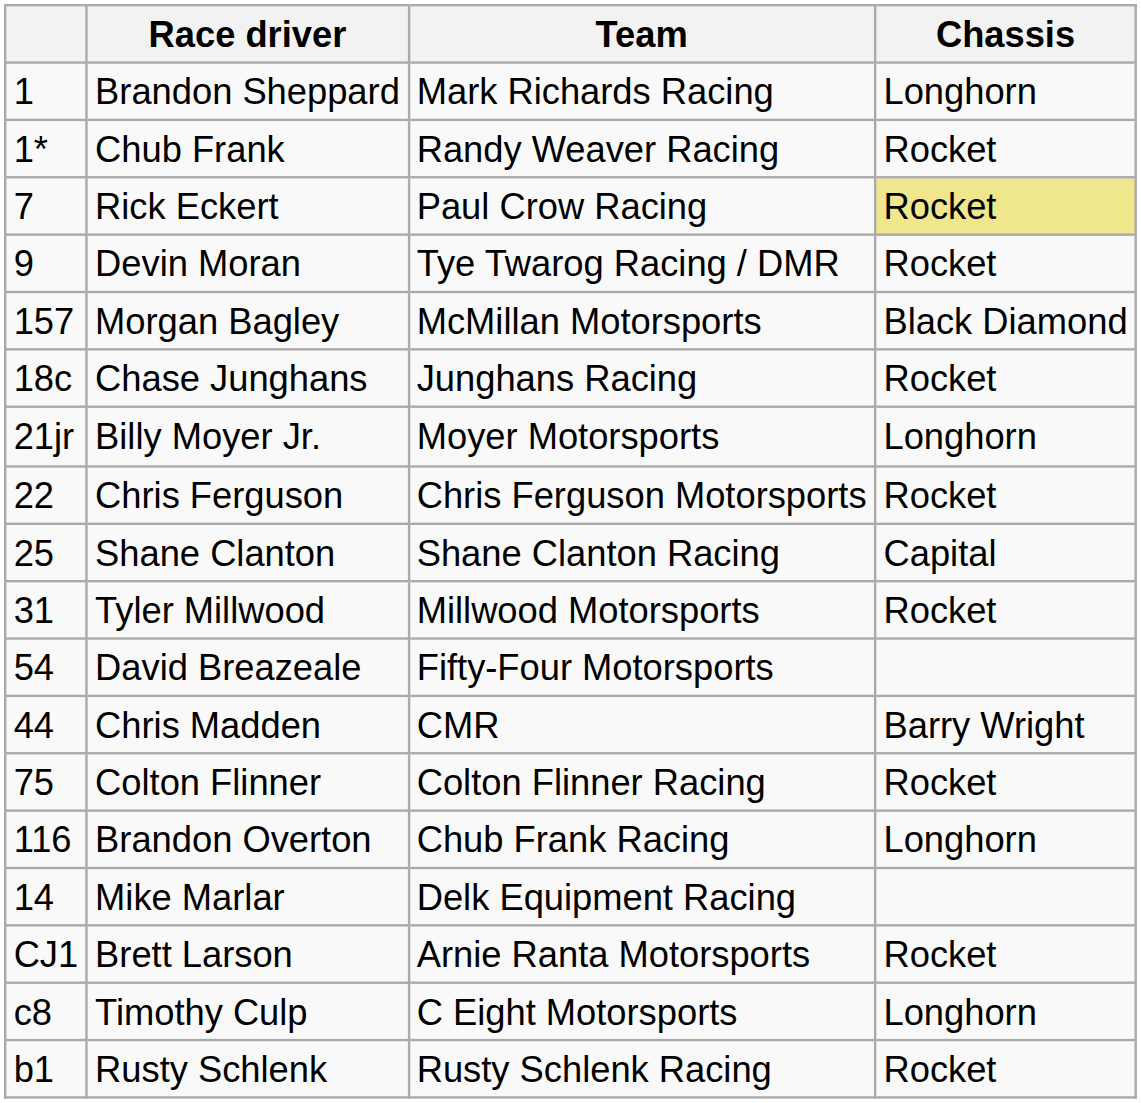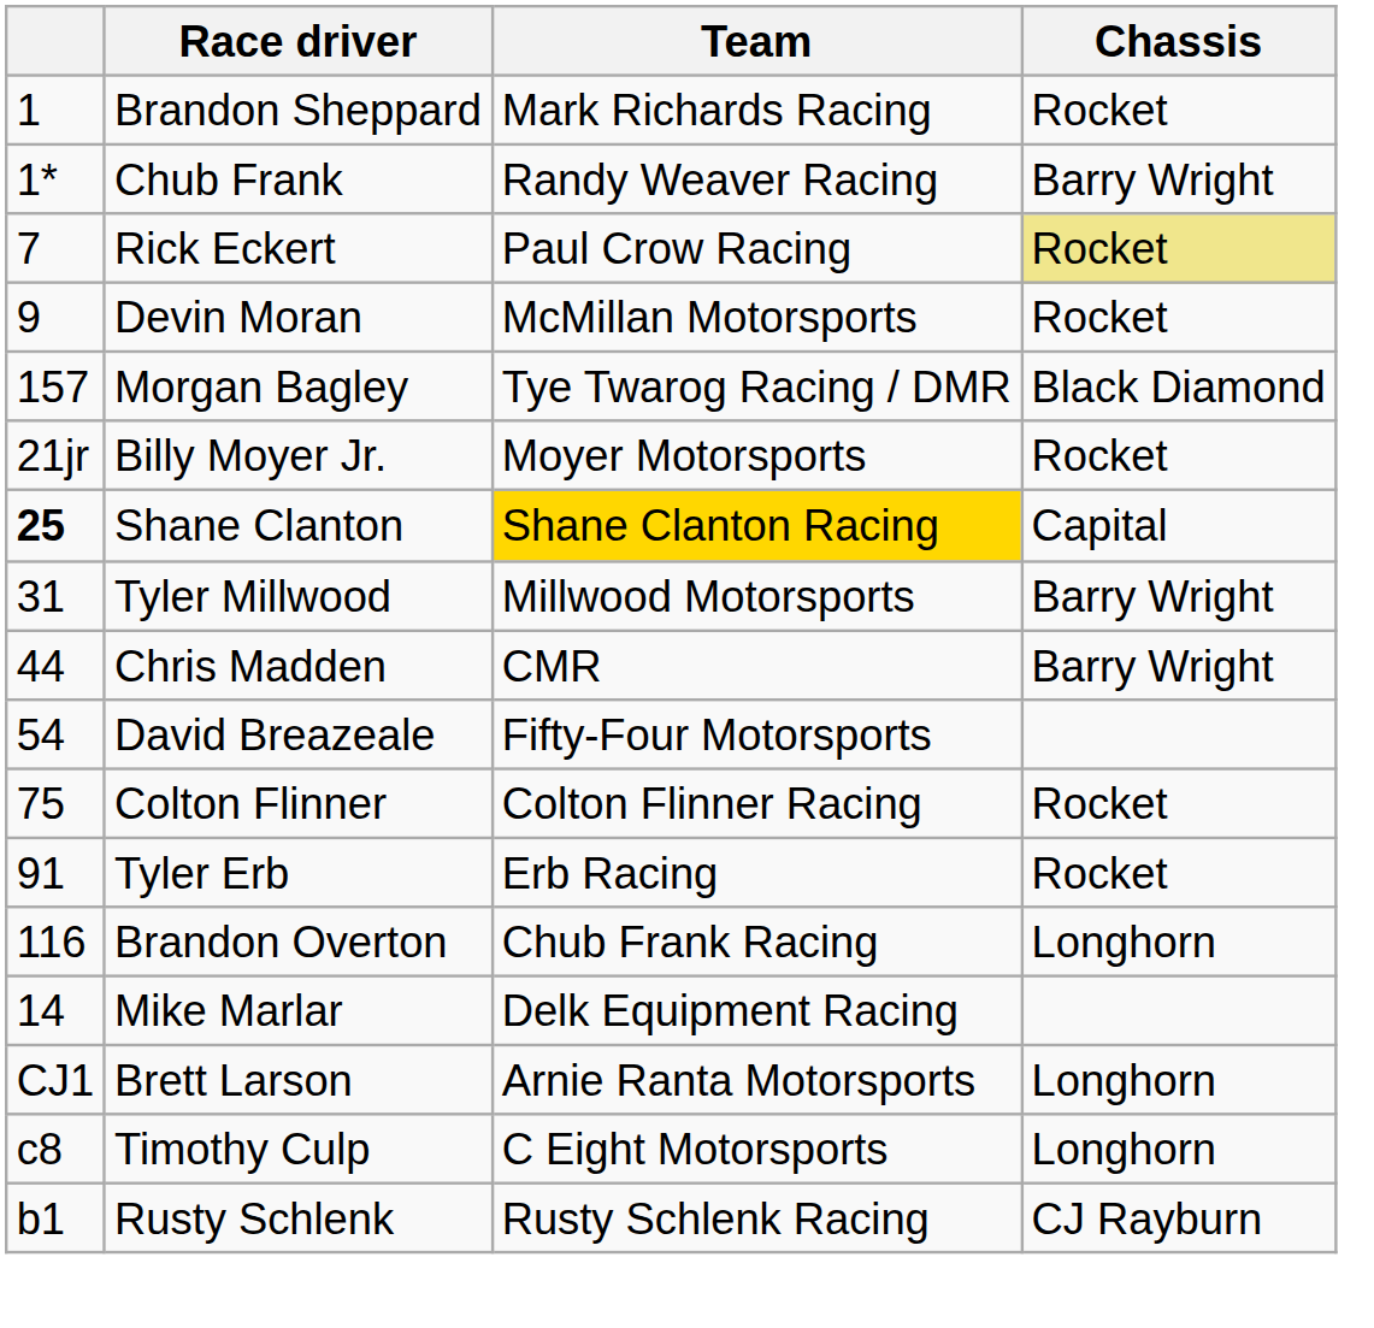Brandon Sheppard | Chassis: Longhorn -> Rocket
Chub Frank | Chassis: Rocket -> Barry Wright
Devin Moran | Team: Tye Twarog Racing / DMR -> McMillan Motorsports
Morgan Bagley | Team: McMillan Motorsports -> Tye Twarog Racing / DMR
- row: 18c | Chase Junghans | Junghans Racing | Rocket
Billy Moyer Jr. | Chassis: Longhorn -> Rocket
- row: 22 | Chris Ferguson | Chris Ferguson Motorsports | Rocket
Shane Clanton | column 1: normal -> bold
Shane Clanton | Team: no background -> gold background
Tyler Millwood | Chassis: Rocket -> Barry Wright
rows swapped: Chris Madden <-> David Breazeale
+ row: 91 | Tyler Erb | Erb Racing | Rocket
Brett Larson | Chassis: Rocket -> Longhorn
Rusty Schlenk | Chassis: Rocket -> CJ Rayburn
